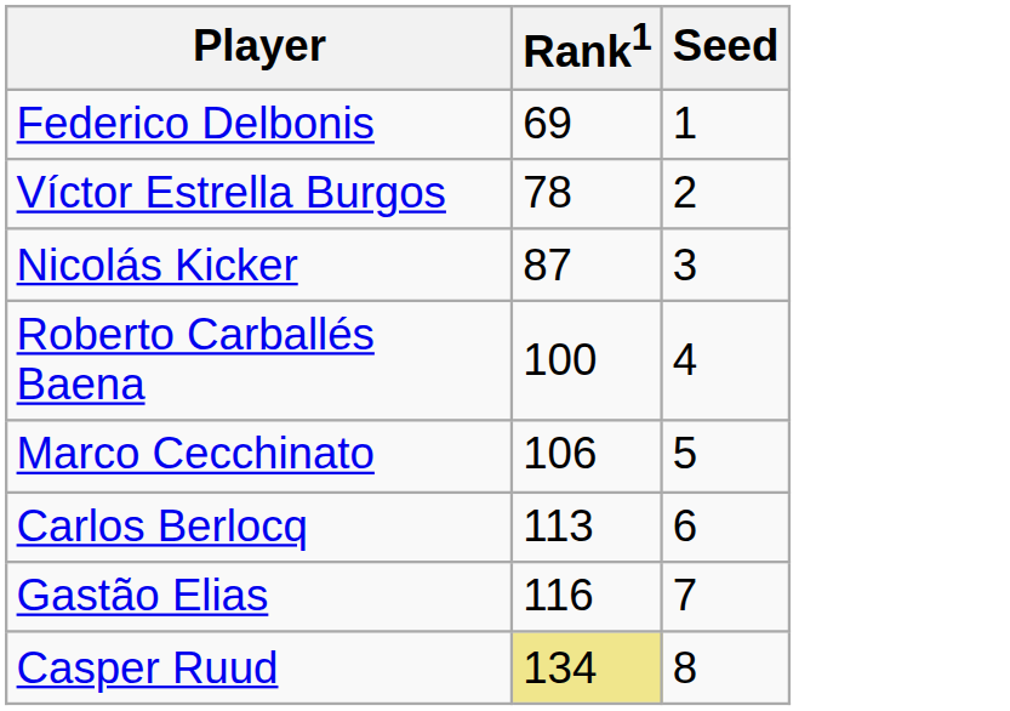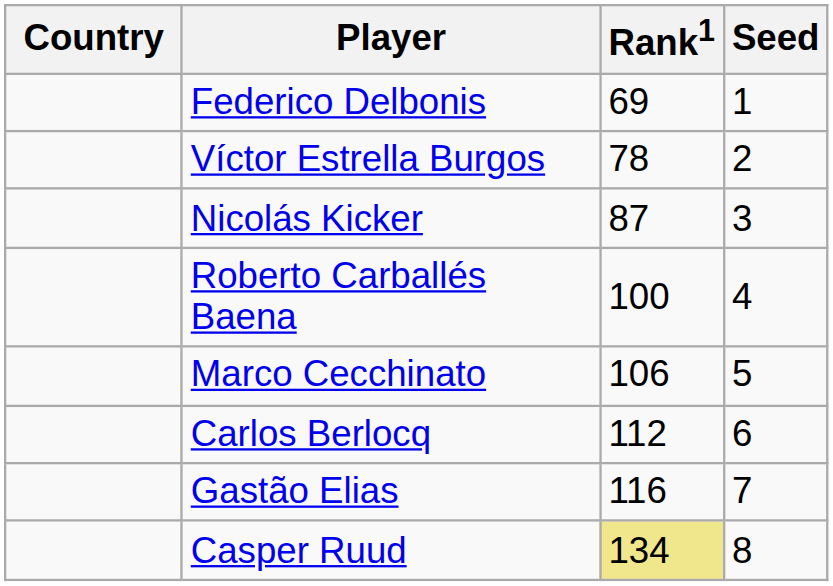+ column: Country
Carlos Berlocq | Rank1: 113 -> 112
